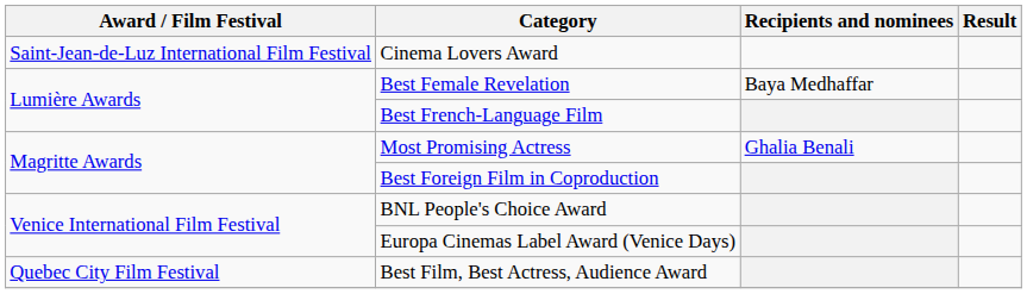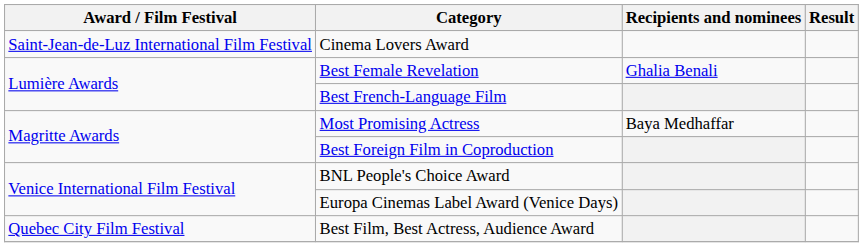Best Female Revelation | Recipients and nominees: Baya Medhaffar -> Ghalia Benali
Most Promising Actress | Recipients and nominees: Ghalia Benali -> Baya Medhaffar
